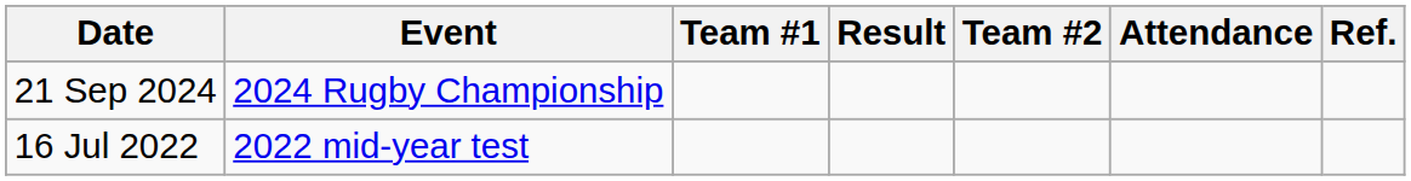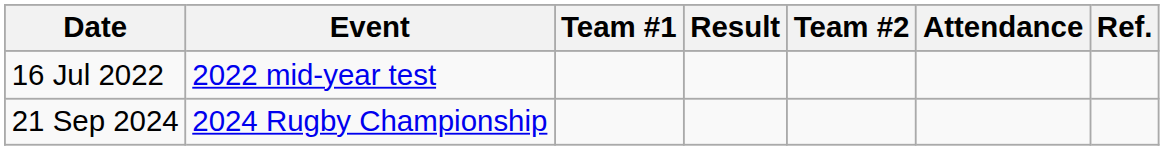rows swapped: 16 Jul 2022 <-> 21 Sep 2024
